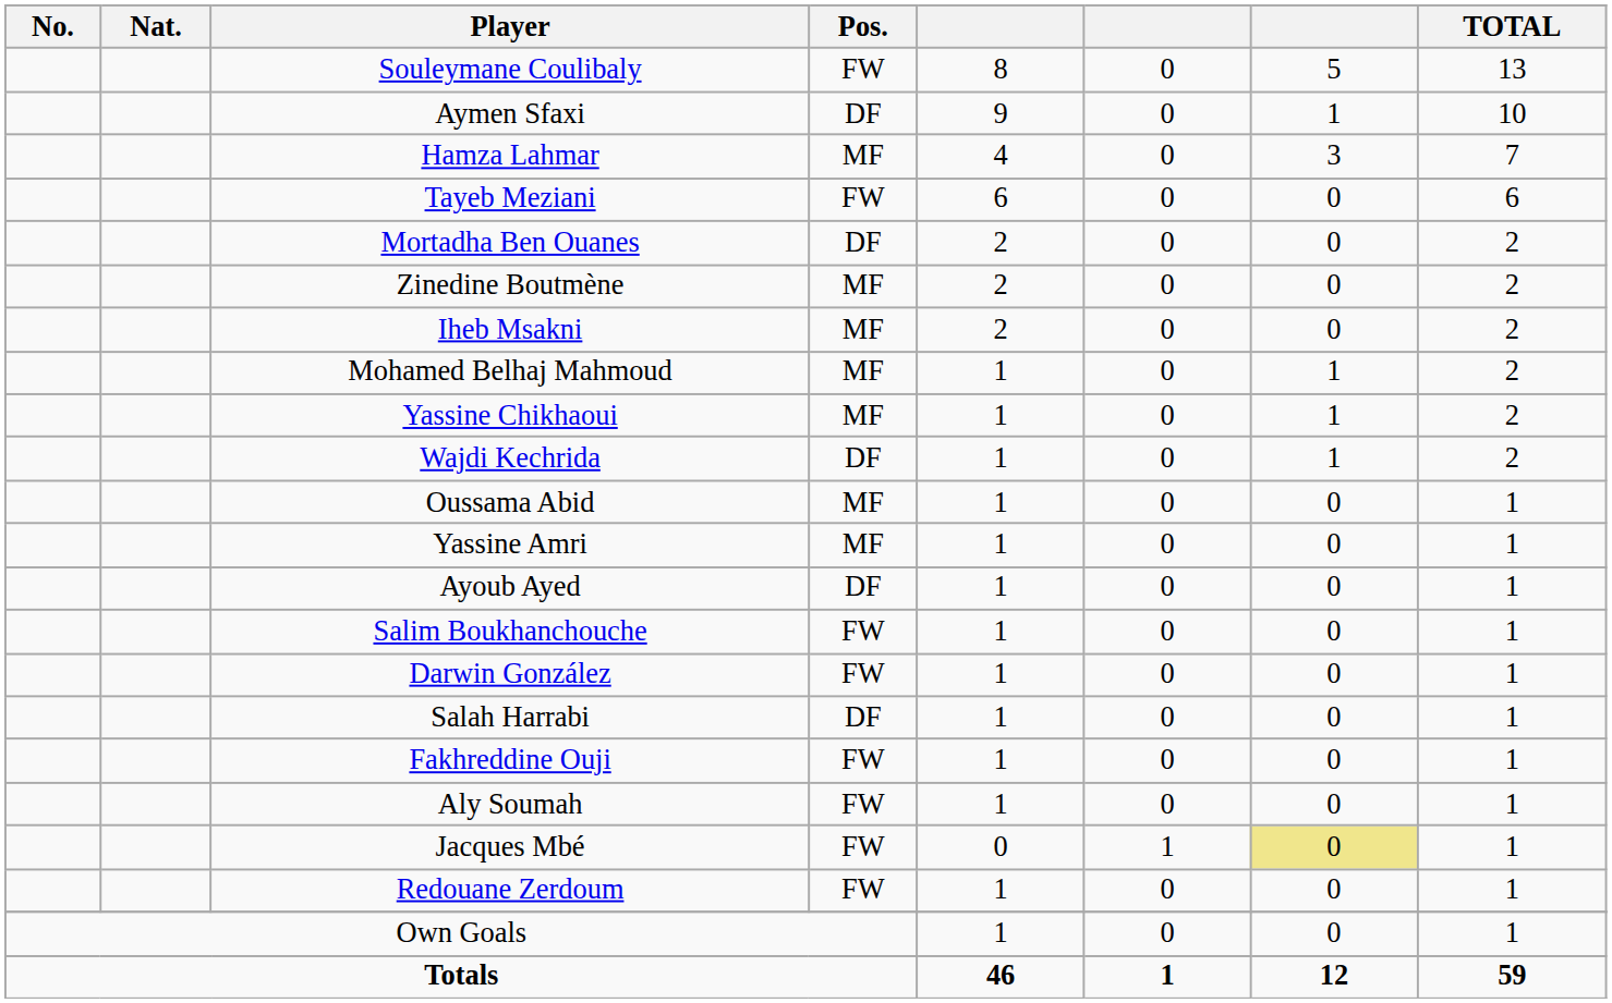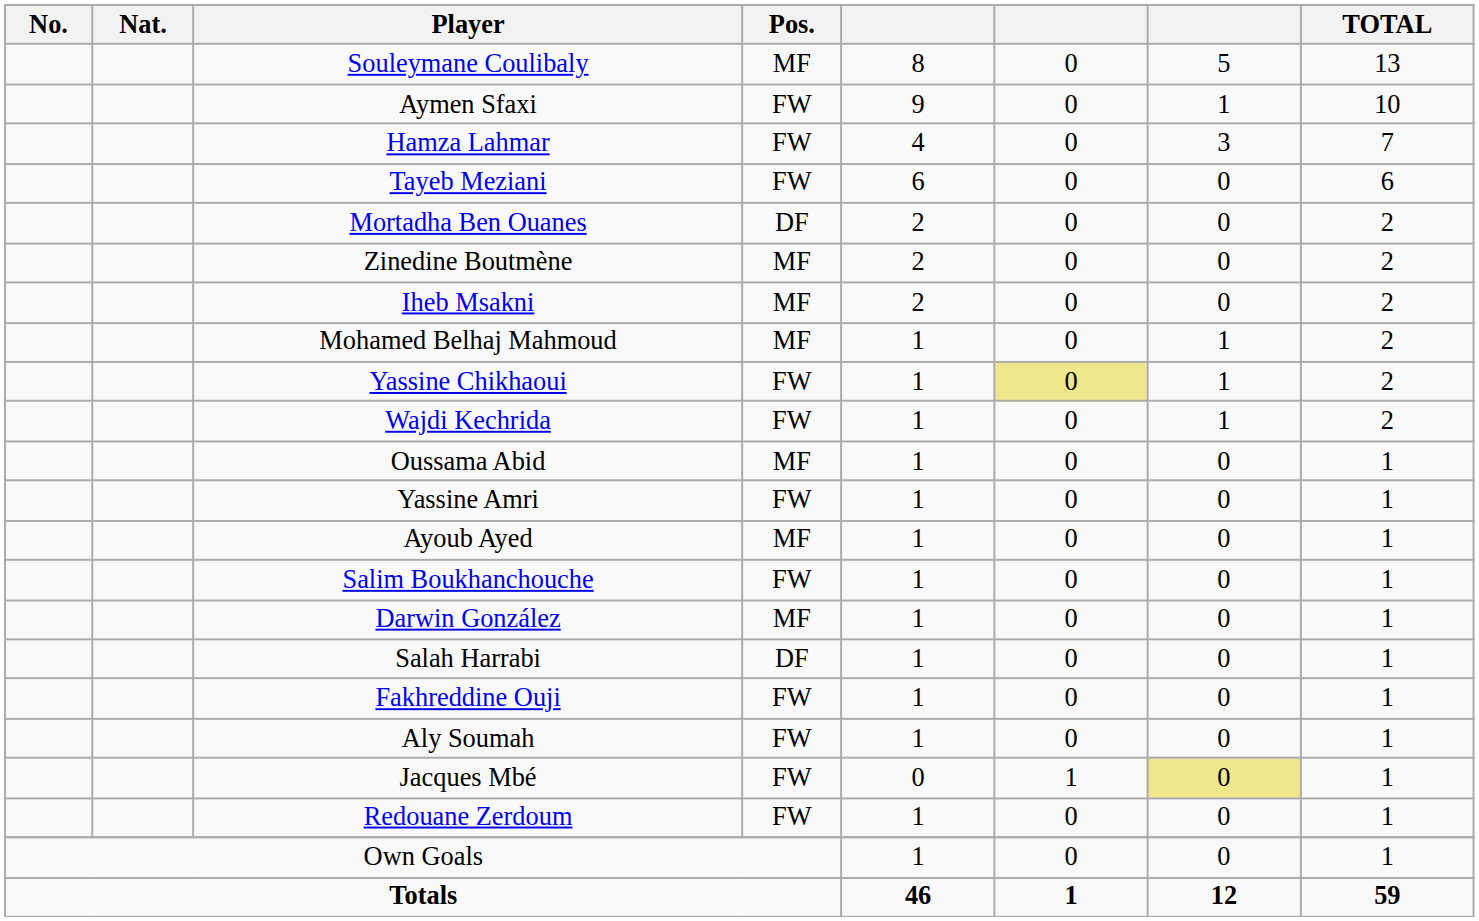Souleymane Coulibaly | Pos.: FW -> MF
Aymen Sfaxi | Pos.: DF -> FW
Hamza Lahmar | Pos.: MF -> FW
Yassine Chikhaoui | Pos.: MF -> FW
Yassine Chikhaoui | column 6: no background -> khaki background
Wajdi Kechrida | Pos.: DF -> FW
Yassine Amri | Pos.: MF -> FW
Ayoub Ayed | Pos.: DF -> MF
Darwin González | Pos.: FW -> MF
